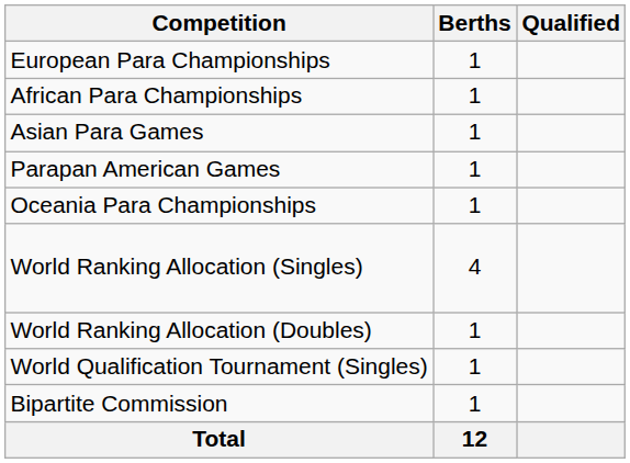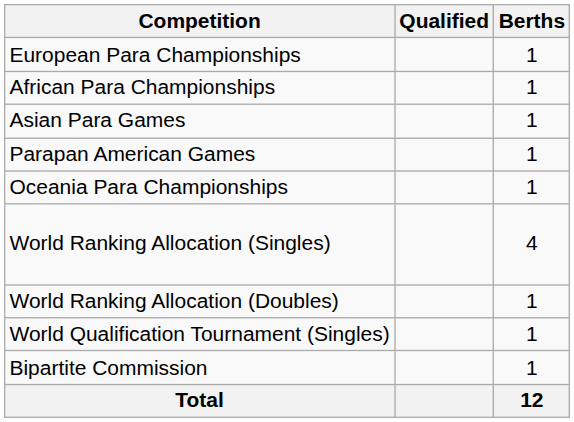columns swapped: Berths <-> Qualified
